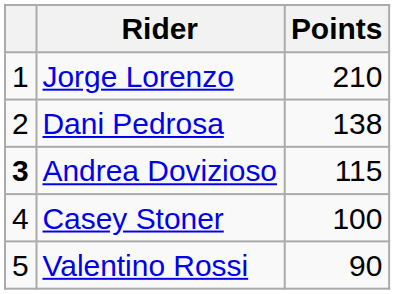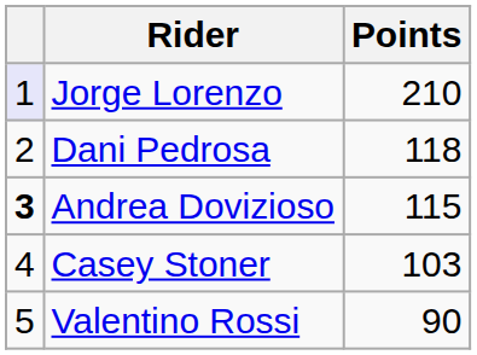Jorge Lorenzo | column 1: no background -> lavender background
Dani Pedrosa | Points: 138 -> 118
Casey Stoner | Points: 100 -> 103
